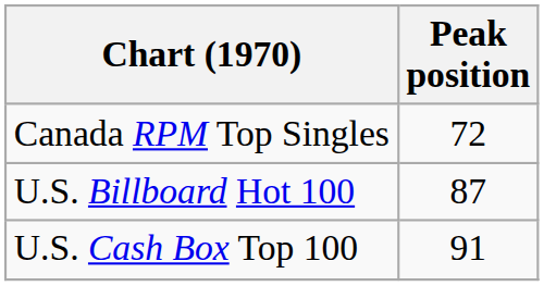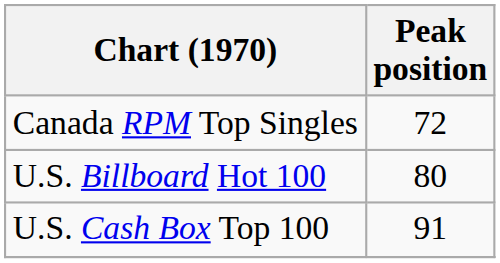U.S. Billboard Hot 100 | Peak position: 87 -> 80
